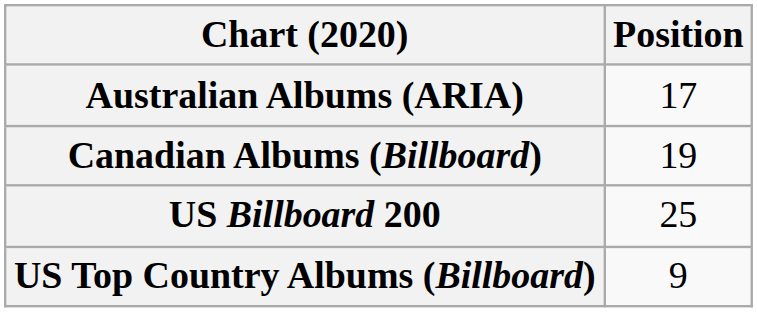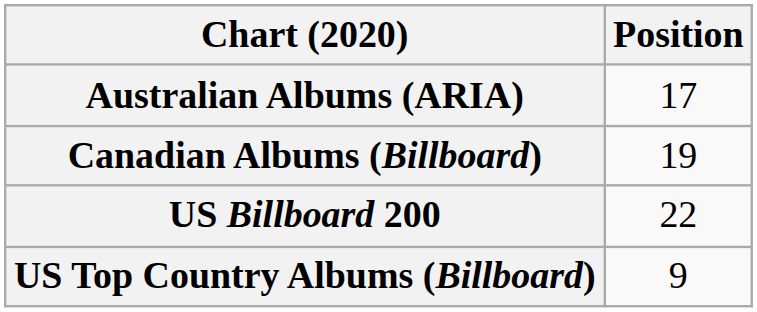US Billboard 200 | Position: 25 -> 22
